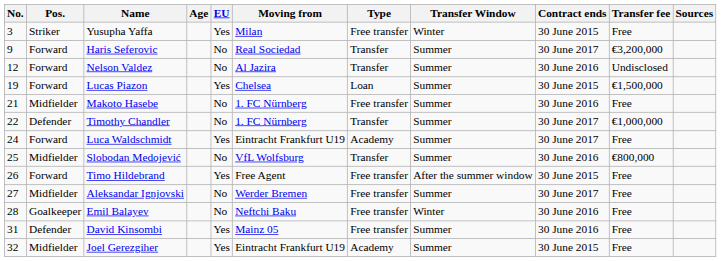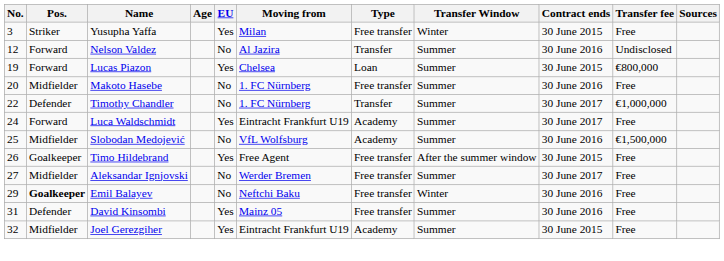- row: 9 | Forward | Haris Seferovic | No | Real Sociedad | Transfer | Summer | 30 June 2017 | €3,200,000
Lucas Piazon | Transfer fee: €1,500,000 -> €800,000
Makoto Hasebe | No.: 21 -> 20
Slobodan Medojević | Type: Transfer -> Academy
Slobodan Medojević | Transfer fee: €800,000 -> €1,500,000
Timo Hildebrand | Pos.: Forward -> Goalkeeper
Emil Balayev | No.: 28 -> 29
Emil Balayev | Pos.: normal -> bold
